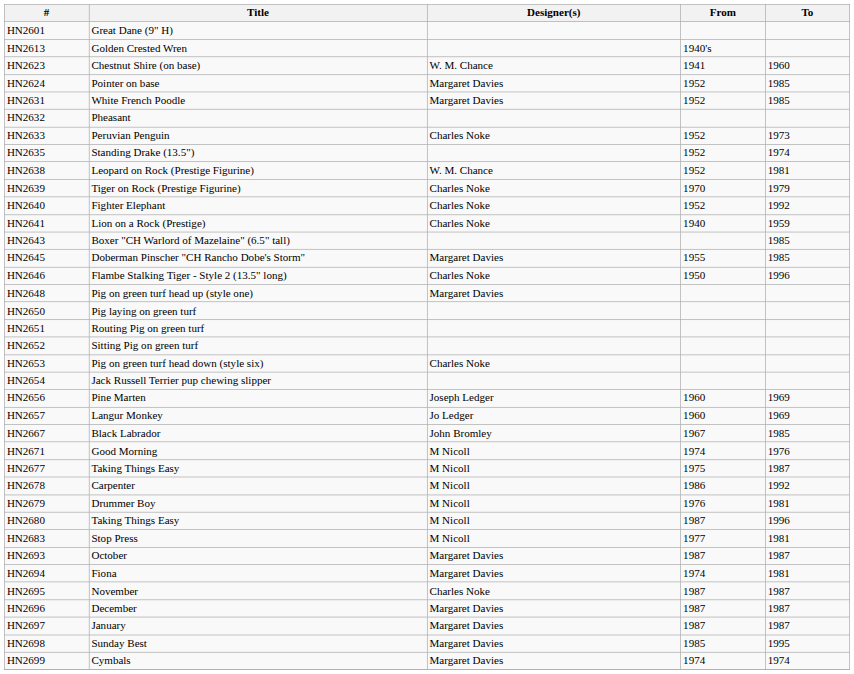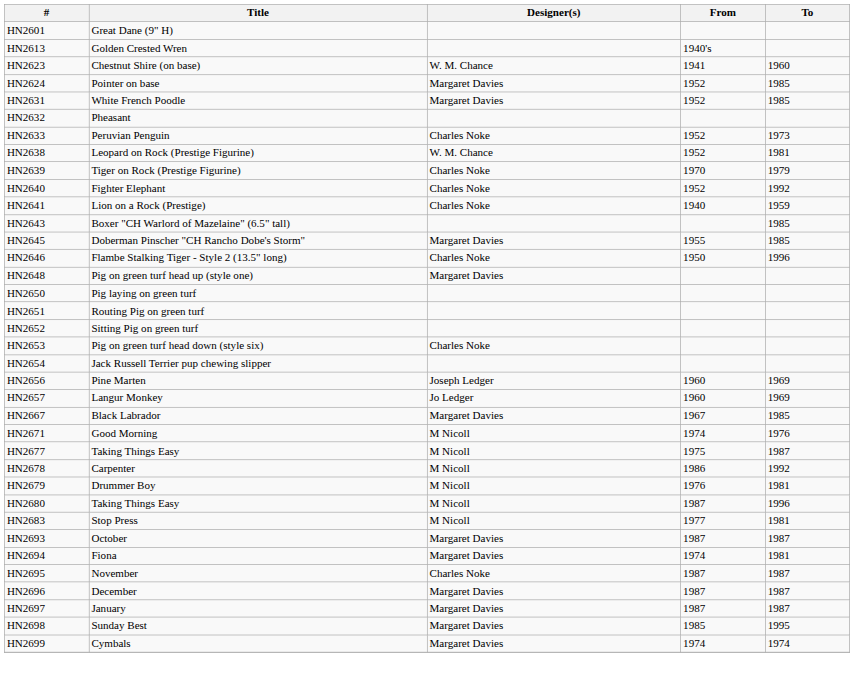- row: HN2635 | Standing Drake (13.5") | 1952 | 1974
HN2667 | Designer(s): John Bromley -> Margaret Davies
